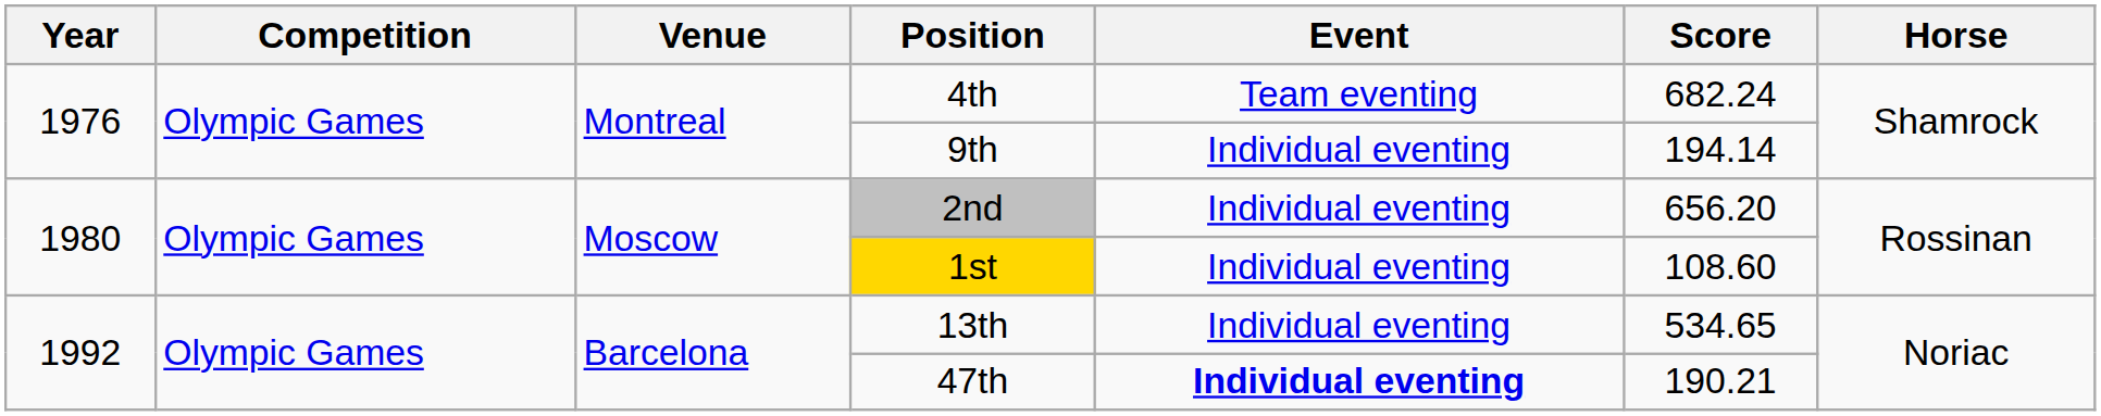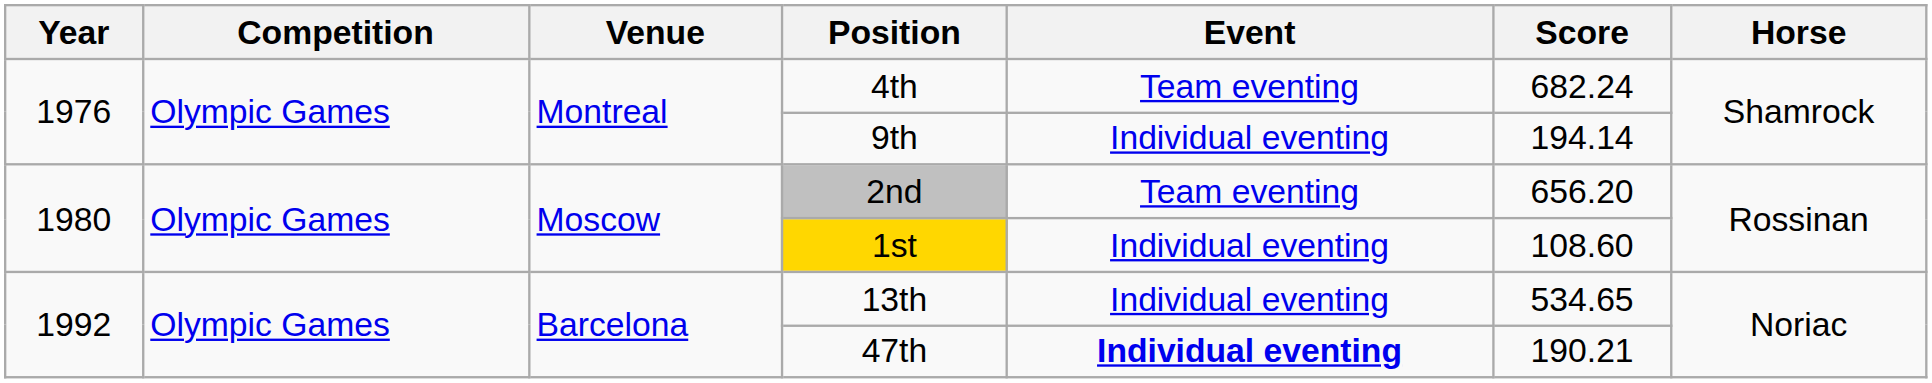2nd | Event: Individual eventing -> Team eventing
